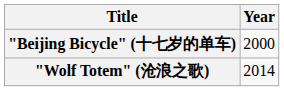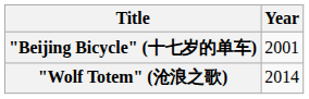"Beijing Bicycle" (十七岁的单车) | Year: 2000 -> 2001
